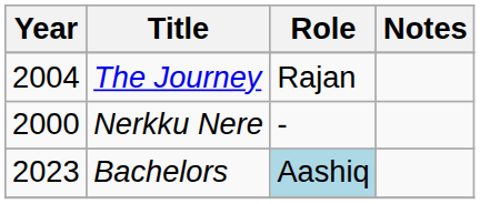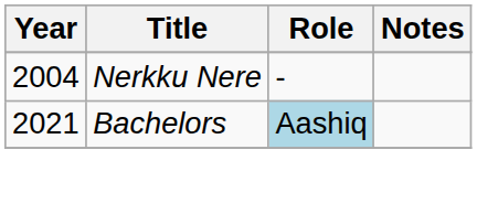- row: 2004 | The Journey | Rajan
Nerkku Nere | Year: 2000 -> 2004
Bachelors | Year: 2023 -> 2021
